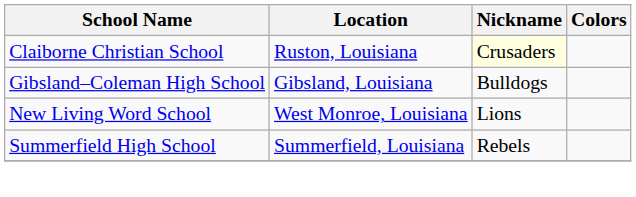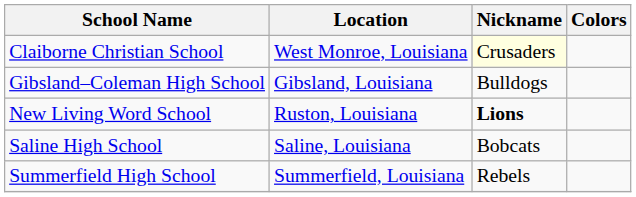Claiborne Christian School | Location: Ruston, Louisiana -> West Monroe, Louisiana
New Living Word School | Location: West Monroe, Louisiana -> Ruston, Louisiana
New Living Word School | Nickname: normal -> bold
+ row: Saline High School | Saline, Louisiana | Bobcats
